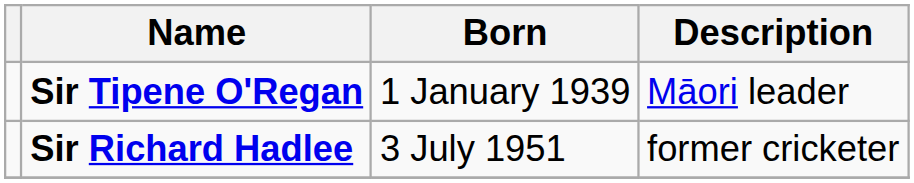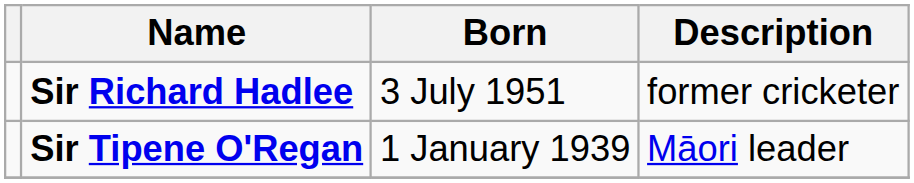rows swapped: Sir Richard Hadlee <-> Sir Tipene O'Regan
